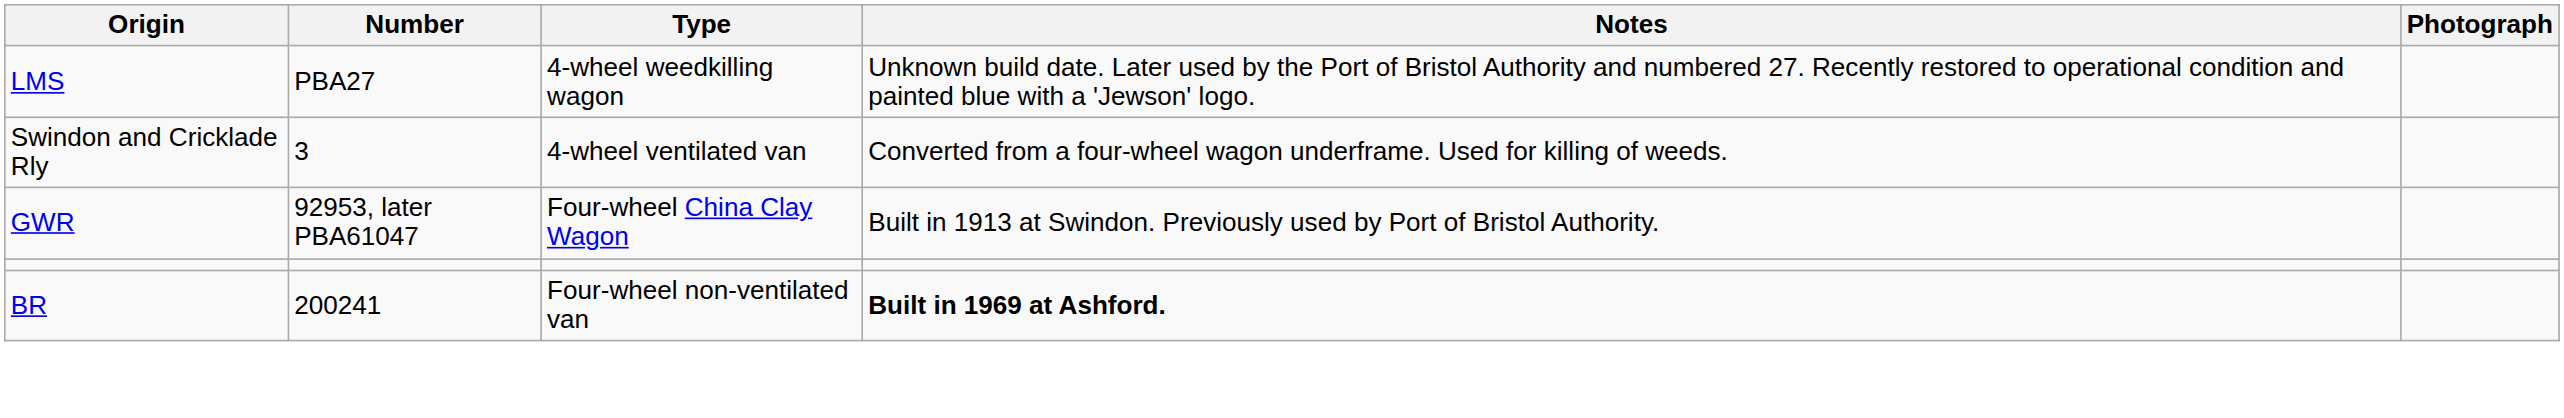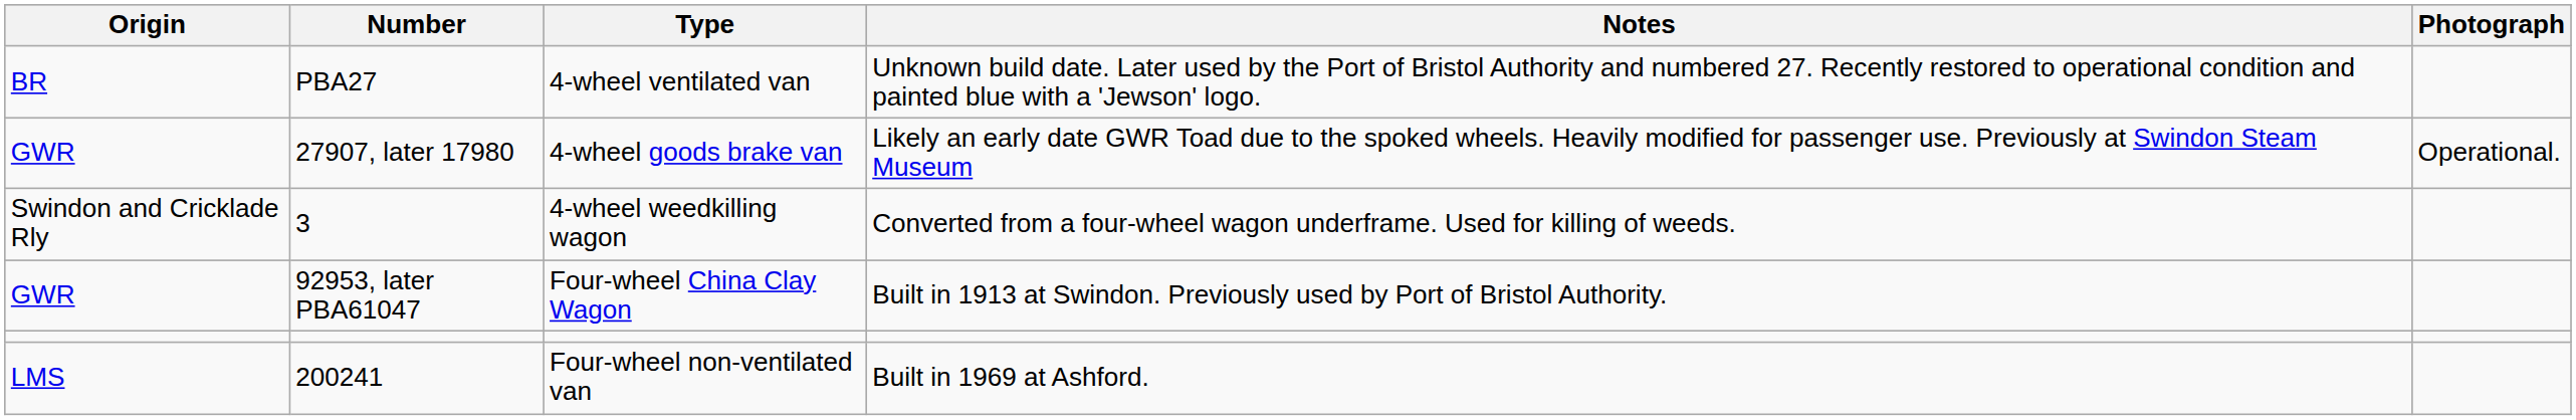PBA27 | Origin: LMS -> BR
PBA27 | Type: 4-wheel weedkilling wagon -> 4-wheel ventilated van
+ row: GWR | 27907, later 17980 | 4-wheel goods brake van | Likely an early date GWR Toad due to the spoked wheels. Heavily modified for passenger use. Previously at Swindon Steam Museum | Operational.
3 | Type: 4-wheel ventilated van -> 4-wheel weedkilling wagon
200241 | Origin: BR -> LMS
200241 | Notes: bold -> normal
